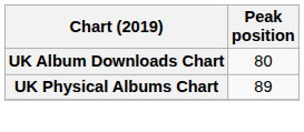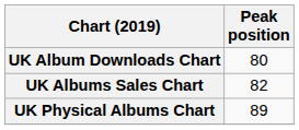+ row: UK Albums Sales Chart | 82
